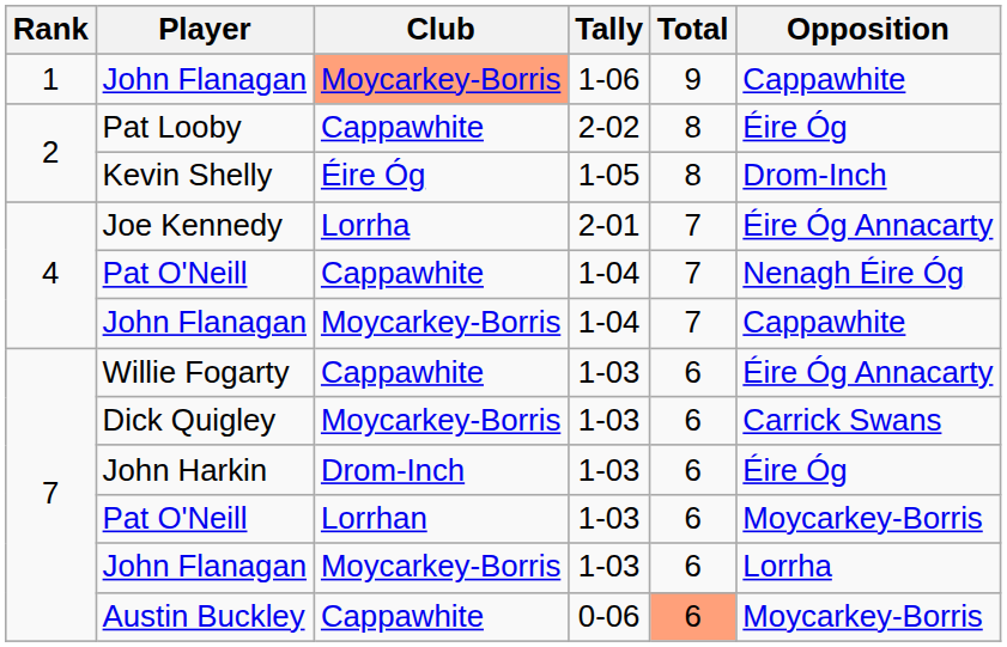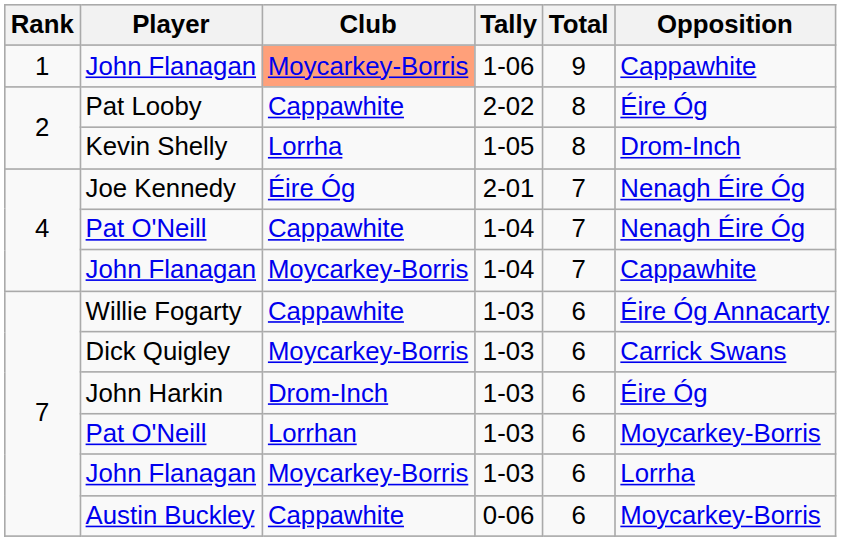Kevin Shelly | Club: Éire Óg -> Lorrha
Joe Kennedy | Club: Lorrha -> Éire Óg
Joe Kennedy | Opposition: Éire Óg Annacarty -> Nenagh Éire Óg
Austin Buckley | Total: lightsalmon background -> no background
